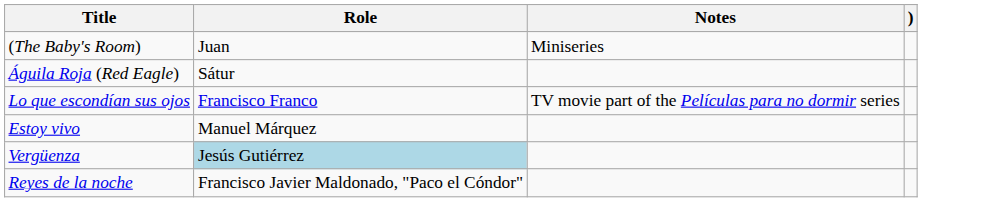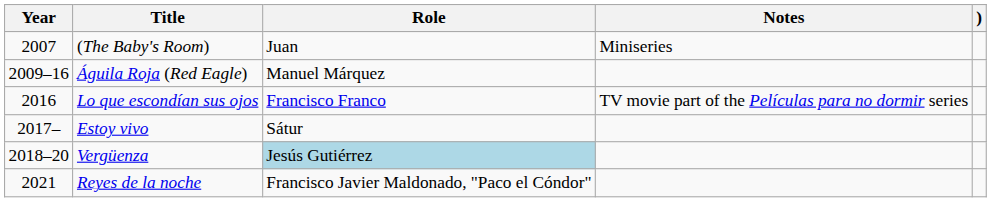+ column: Year | 2007 | 2009–16 | 2016 | 2017– | 2018–20 | 2021
Águila Roja (Red Eagle) | Role: Sátur -> Manuel Márquez
Estoy vivo | Role: Manuel Márquez -> Sátur
